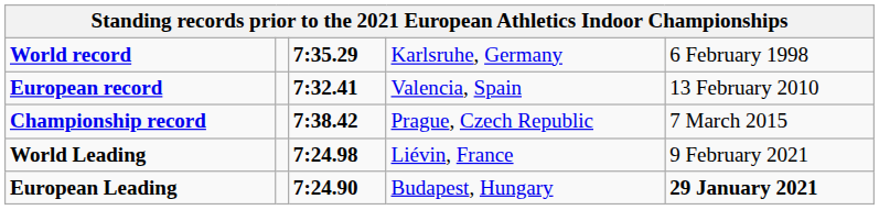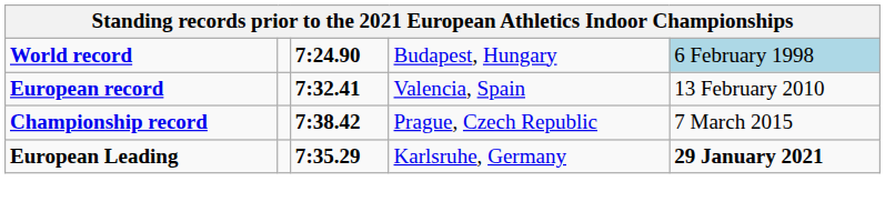World record | column 3: 7:35.29 -> 7:24.90
World record | column 4: Karlsruhe, Germany -> Budapest, Hungary
World record | column 5: no background -> lightblue background
- row: World Leading | 7:24.98 | Liévin, France | 9 February 2021
European Leading | column 3: 7:24.90 -> 7:35.29
European Leading | column 4: Budapest, Hungary -> Karlsruhe, Germany
